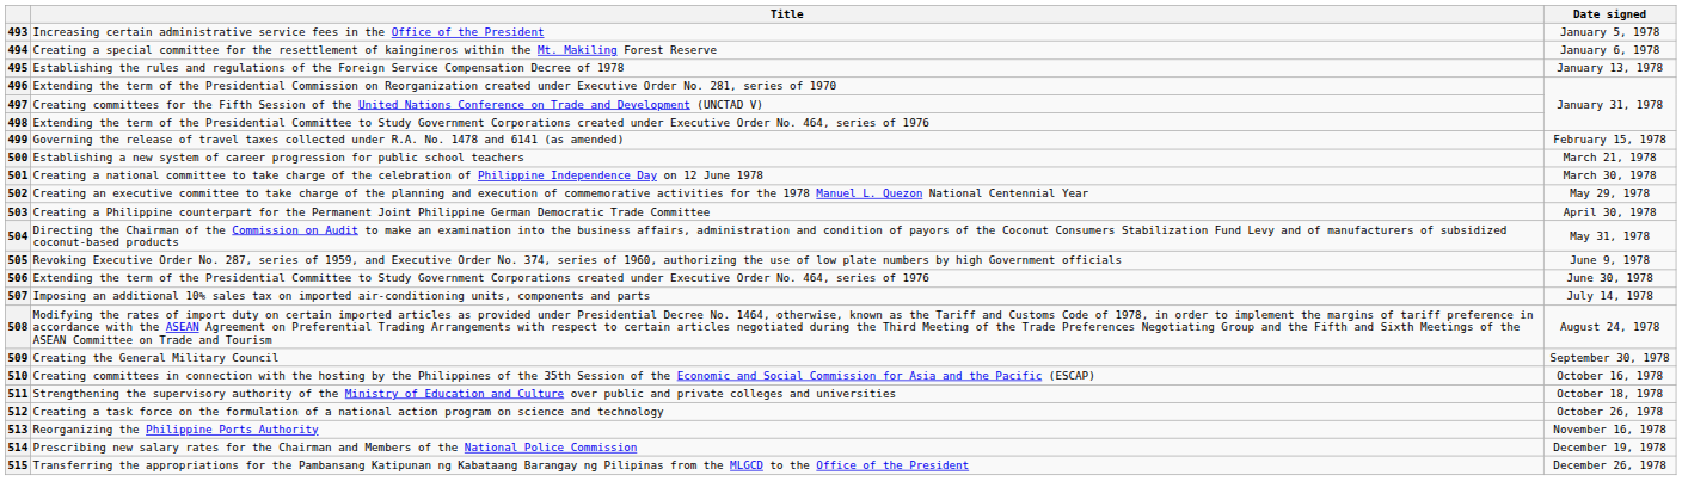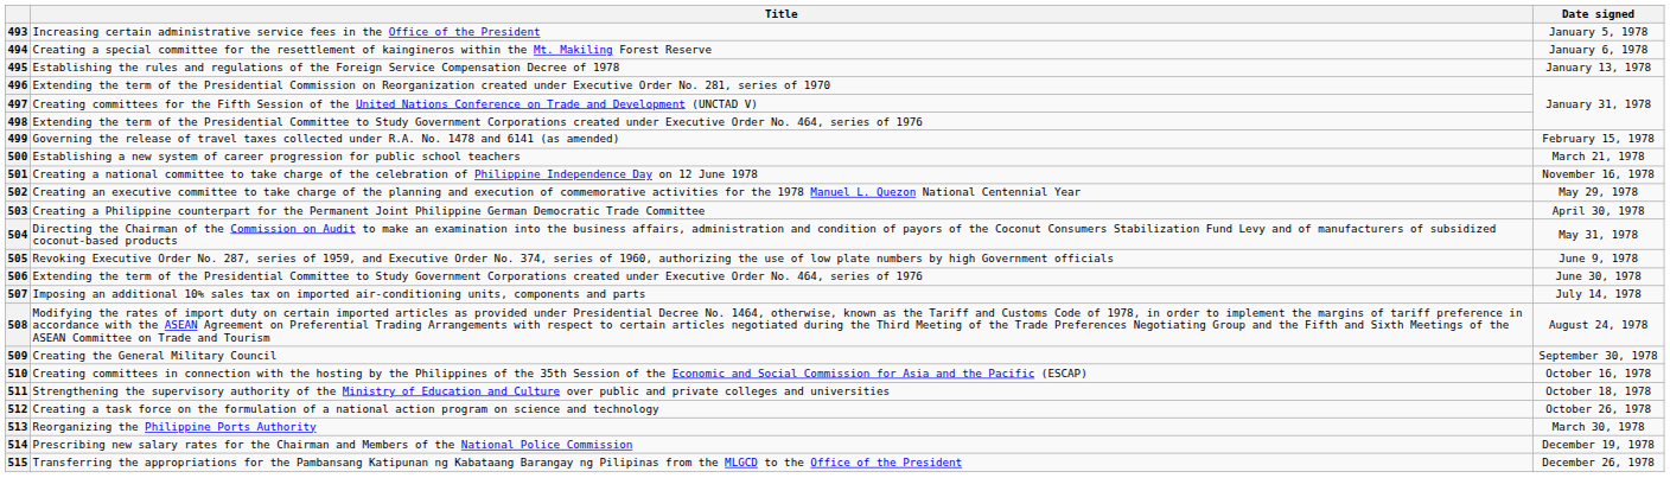501 | Date signed: March 30, 1978 -> November 16, 1978
513 | Date signed: November 16, 1978 -> March 30, 1978
